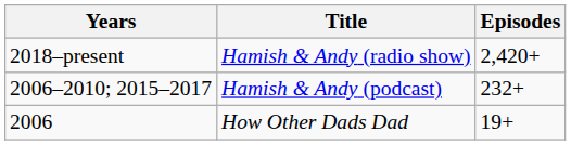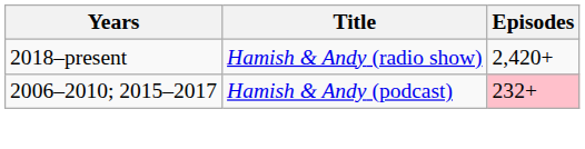Hamish & Andy (podcast) | Episodes: no background -> pink background
- row: 2006 | How Other Dads Dad | 19+
